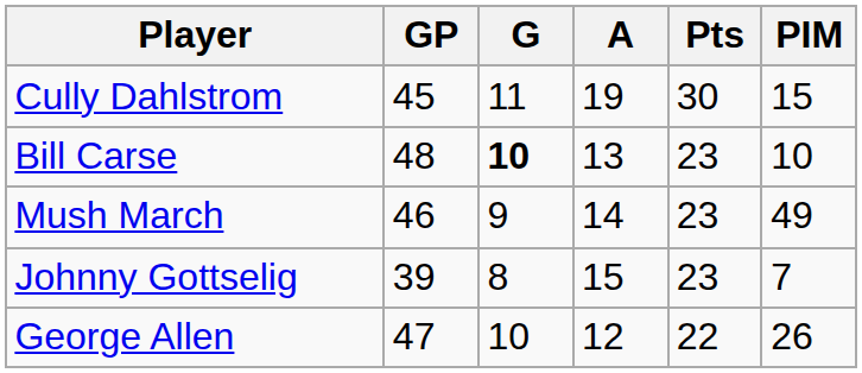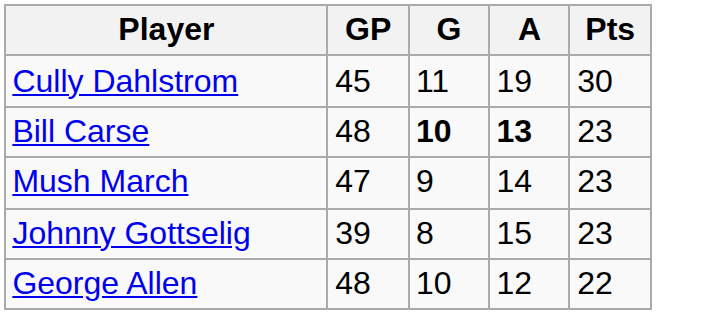- column: PIM | 15 | 10 | 49 | 7 | 26
Bill Carse | A: normal -> bold
Mush March | GP: 46 -> 47
George Allen | GP: 47 -> 48
